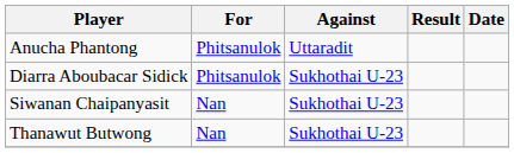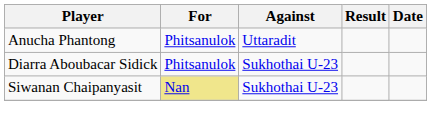Siwanan Chaipanyasit | For: no background -> khaki background
- row: Thanawut Butwong | Nan | Sukhothai U-23
